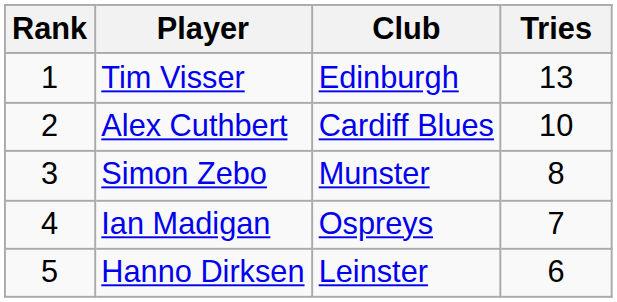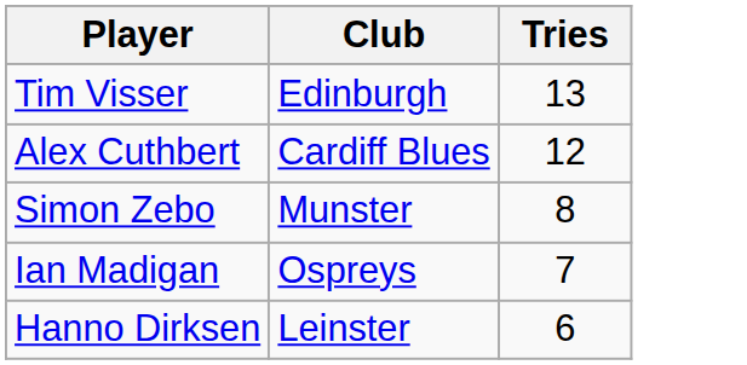- column: Rank | 1 | 2 | 3 | 4 | 5
Alex Cuthbert | Tries: 10 -> 12
